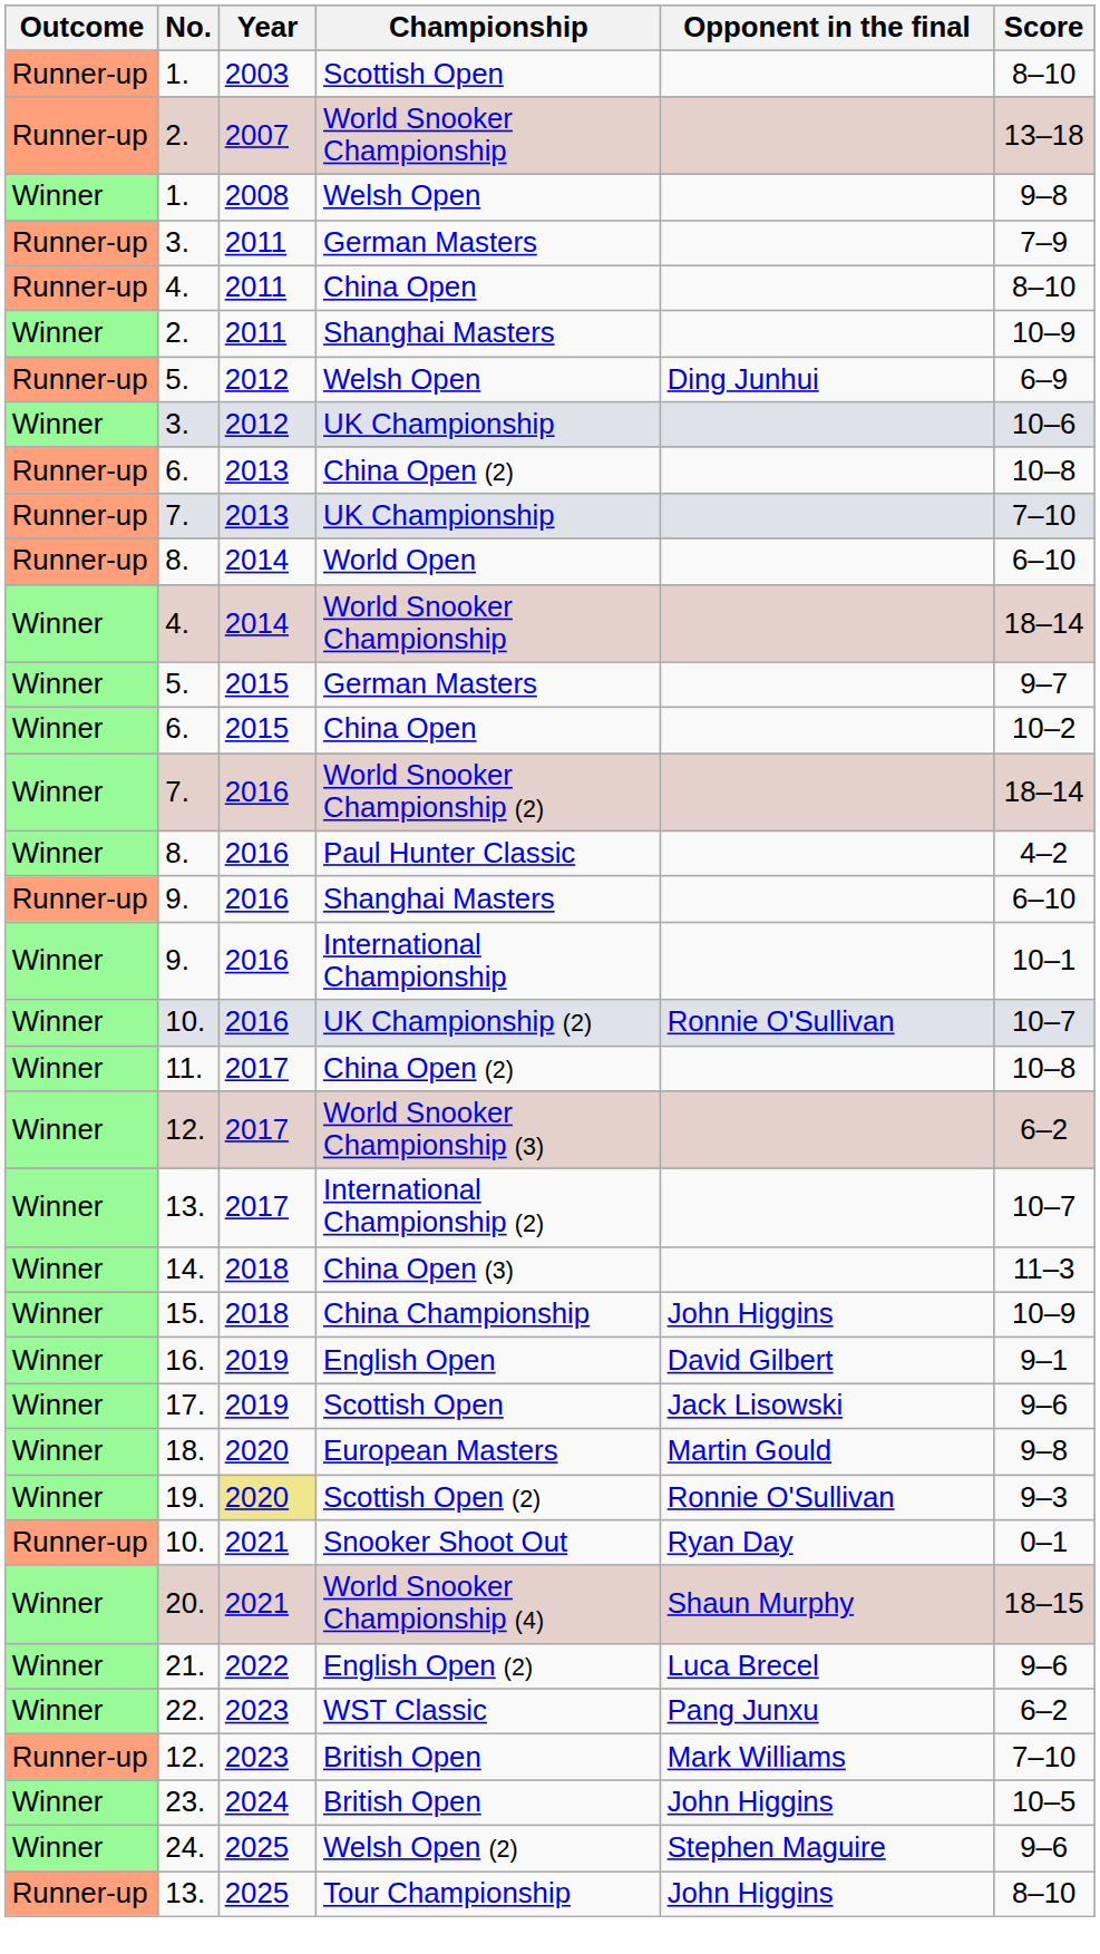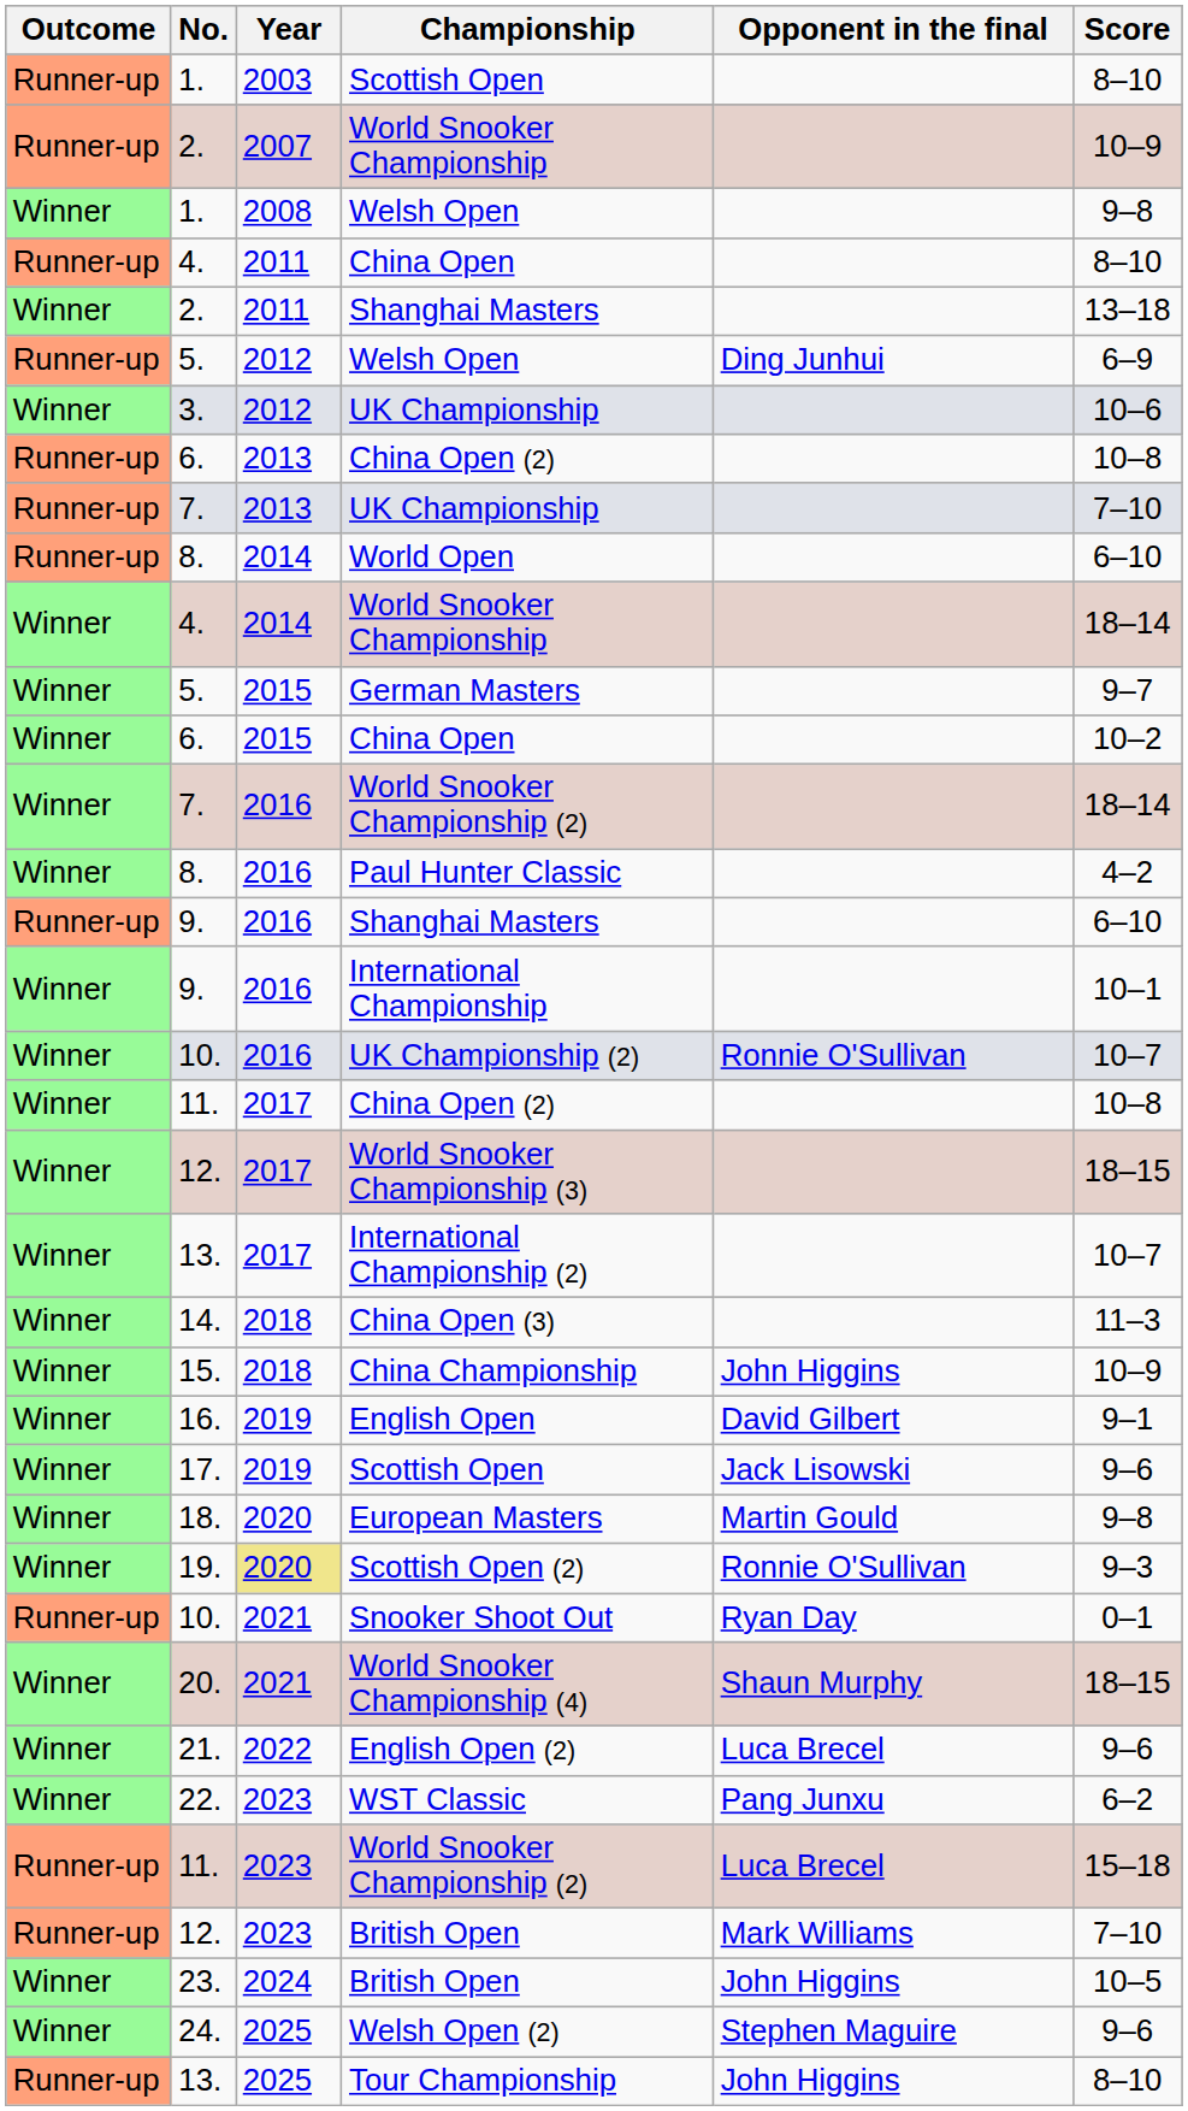2. / World Snooker Championship | Score: 13–18 -> 10–9
- row: Runner-up | 3. | 2011 | German Masters | 7–9
2. / Shanghai Masters | Score: 10–9 -> 13–18
World Snooker Championship (3) | Score: 6–2 -> 18–15
+ row: Runner-up | 11. | 2023 | World Snooker Championship (2) | Luca Brecel | 15–18
